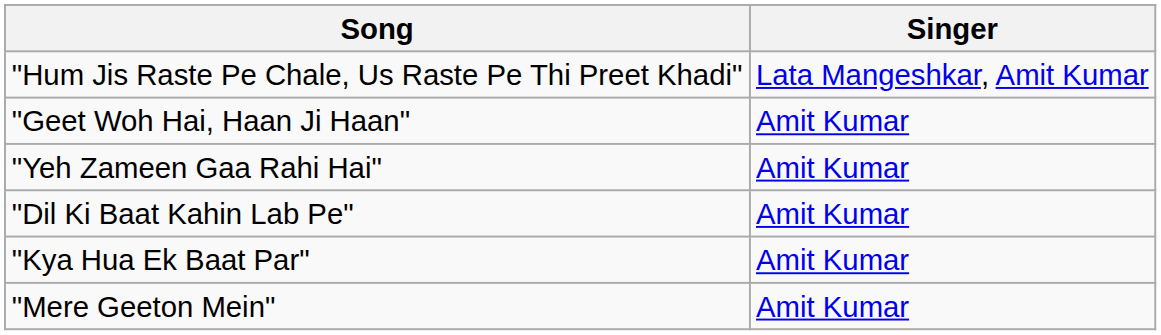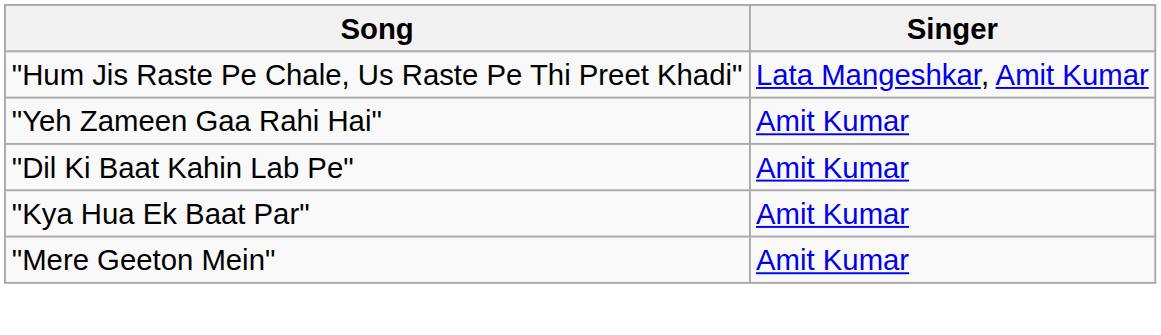- row: "Geet Woh Hai, Haan Ji Haan" | Amit Kumar
